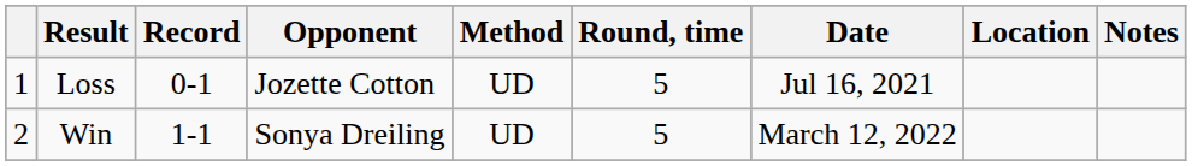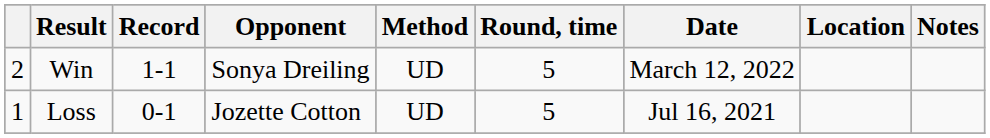rows swapped: Win <-> Loss
